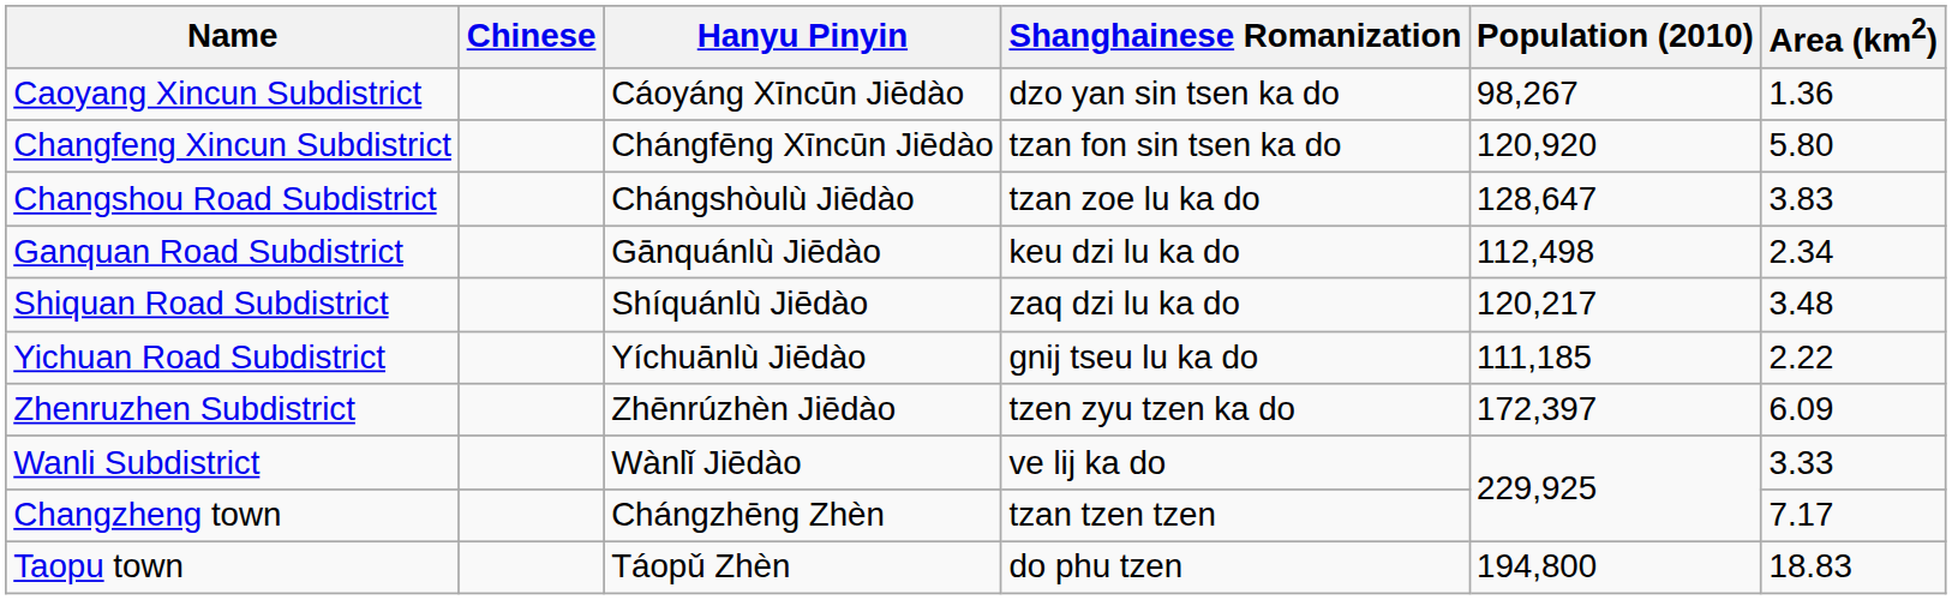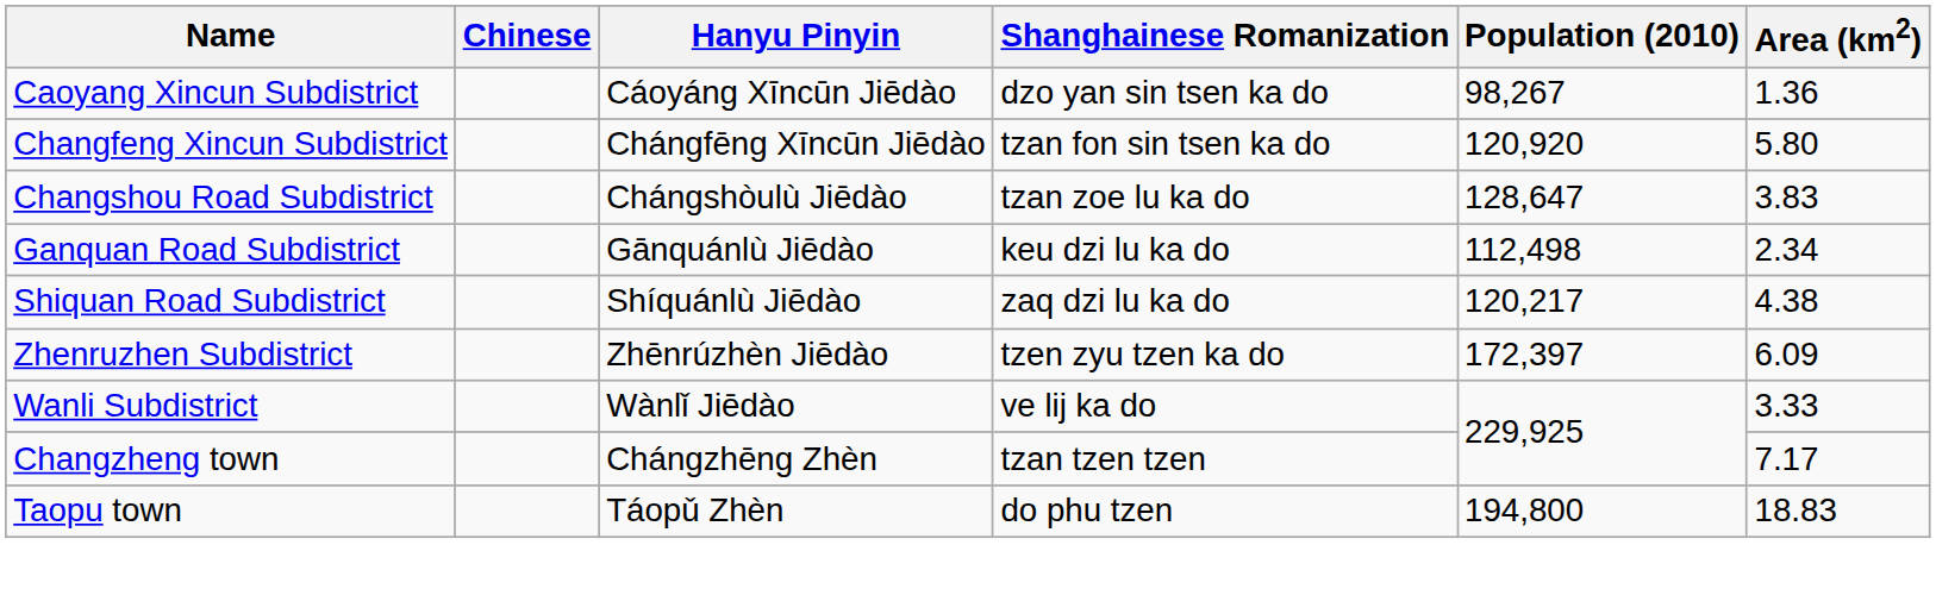Shiquan Road Subdistrict | Area (km2): 3.48 -> 4.38
- row: Yichuan Road Subdistrict | Yíchuānlù Jiēdào | gnij tseu lu ka do | 111,185 | 2.22
